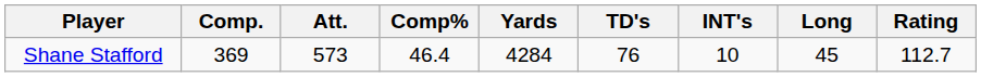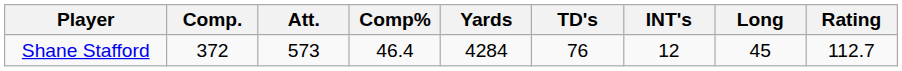Shane Stafford | Comp.: 369 -> 372
Shane Stafford | INT's: 10 -> 12
